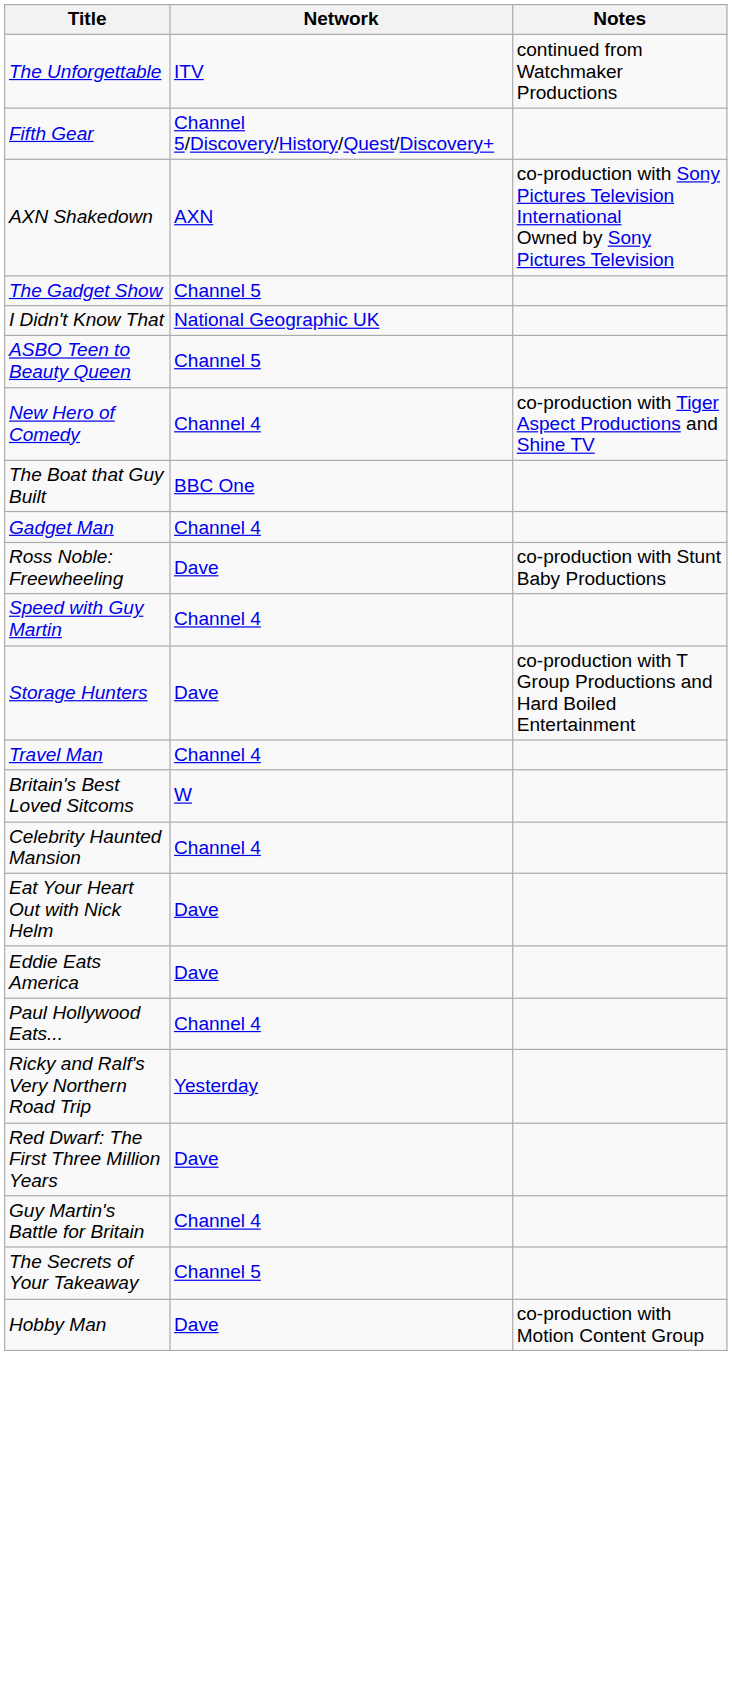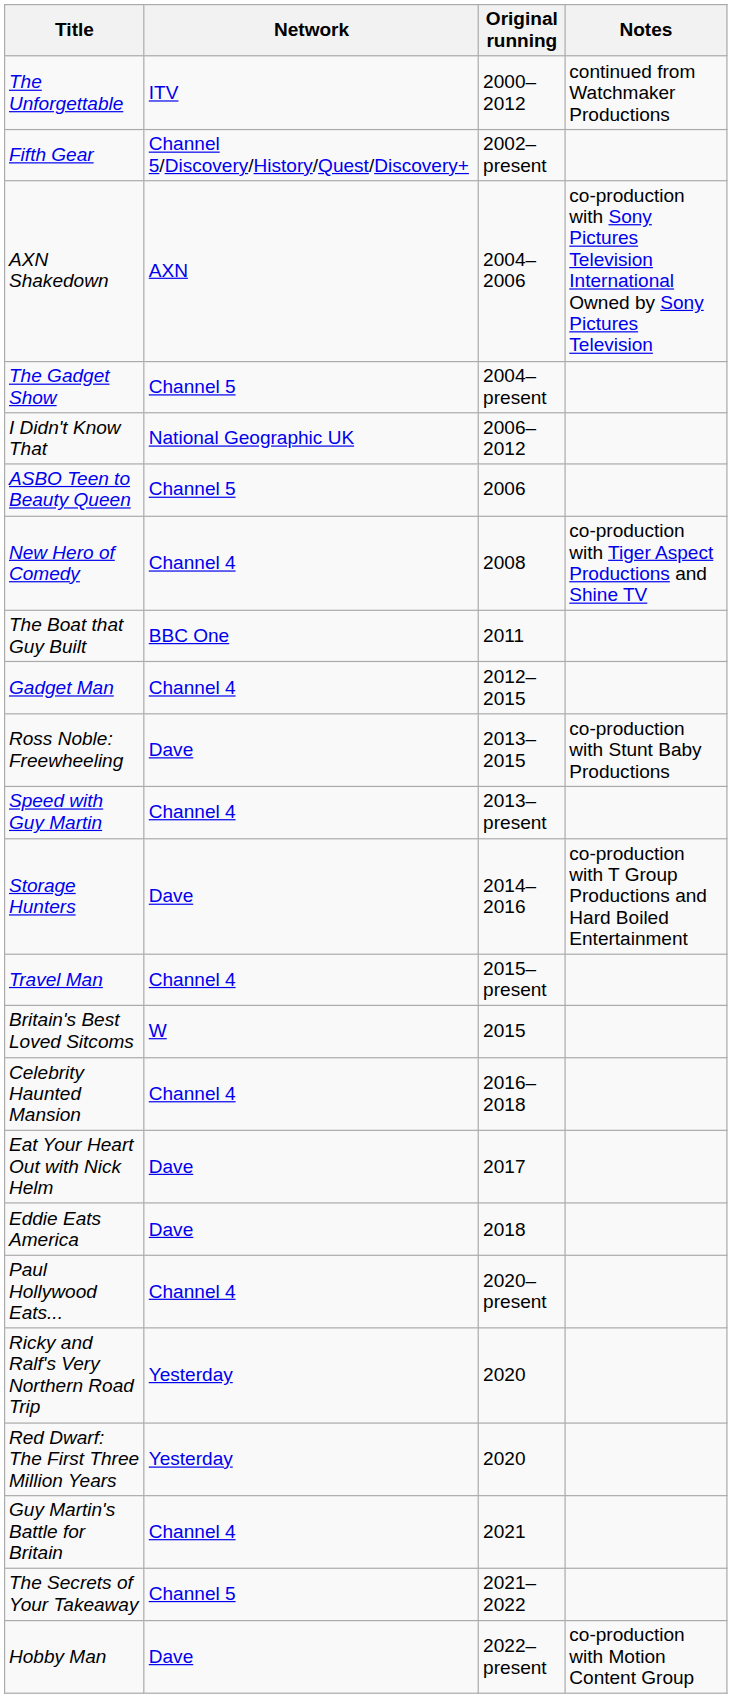+ column: Original running | 2000–2012 | 2002–present | 2004–2006 | 2004–present | 2006–2012 | 2006 | 2008 | 2011 | 2012–2015 | 2013–2015 | 2013–present | 2014–2016 | 2015–present | 2015 | 2016–2018 | 2017 | 2018 | 2020–present | 2020 | 2020 | 2021 | 2021–2022 | 2022–present
Red Dwarf: The First Three Million Years | Network: Dave -> Yesterday
